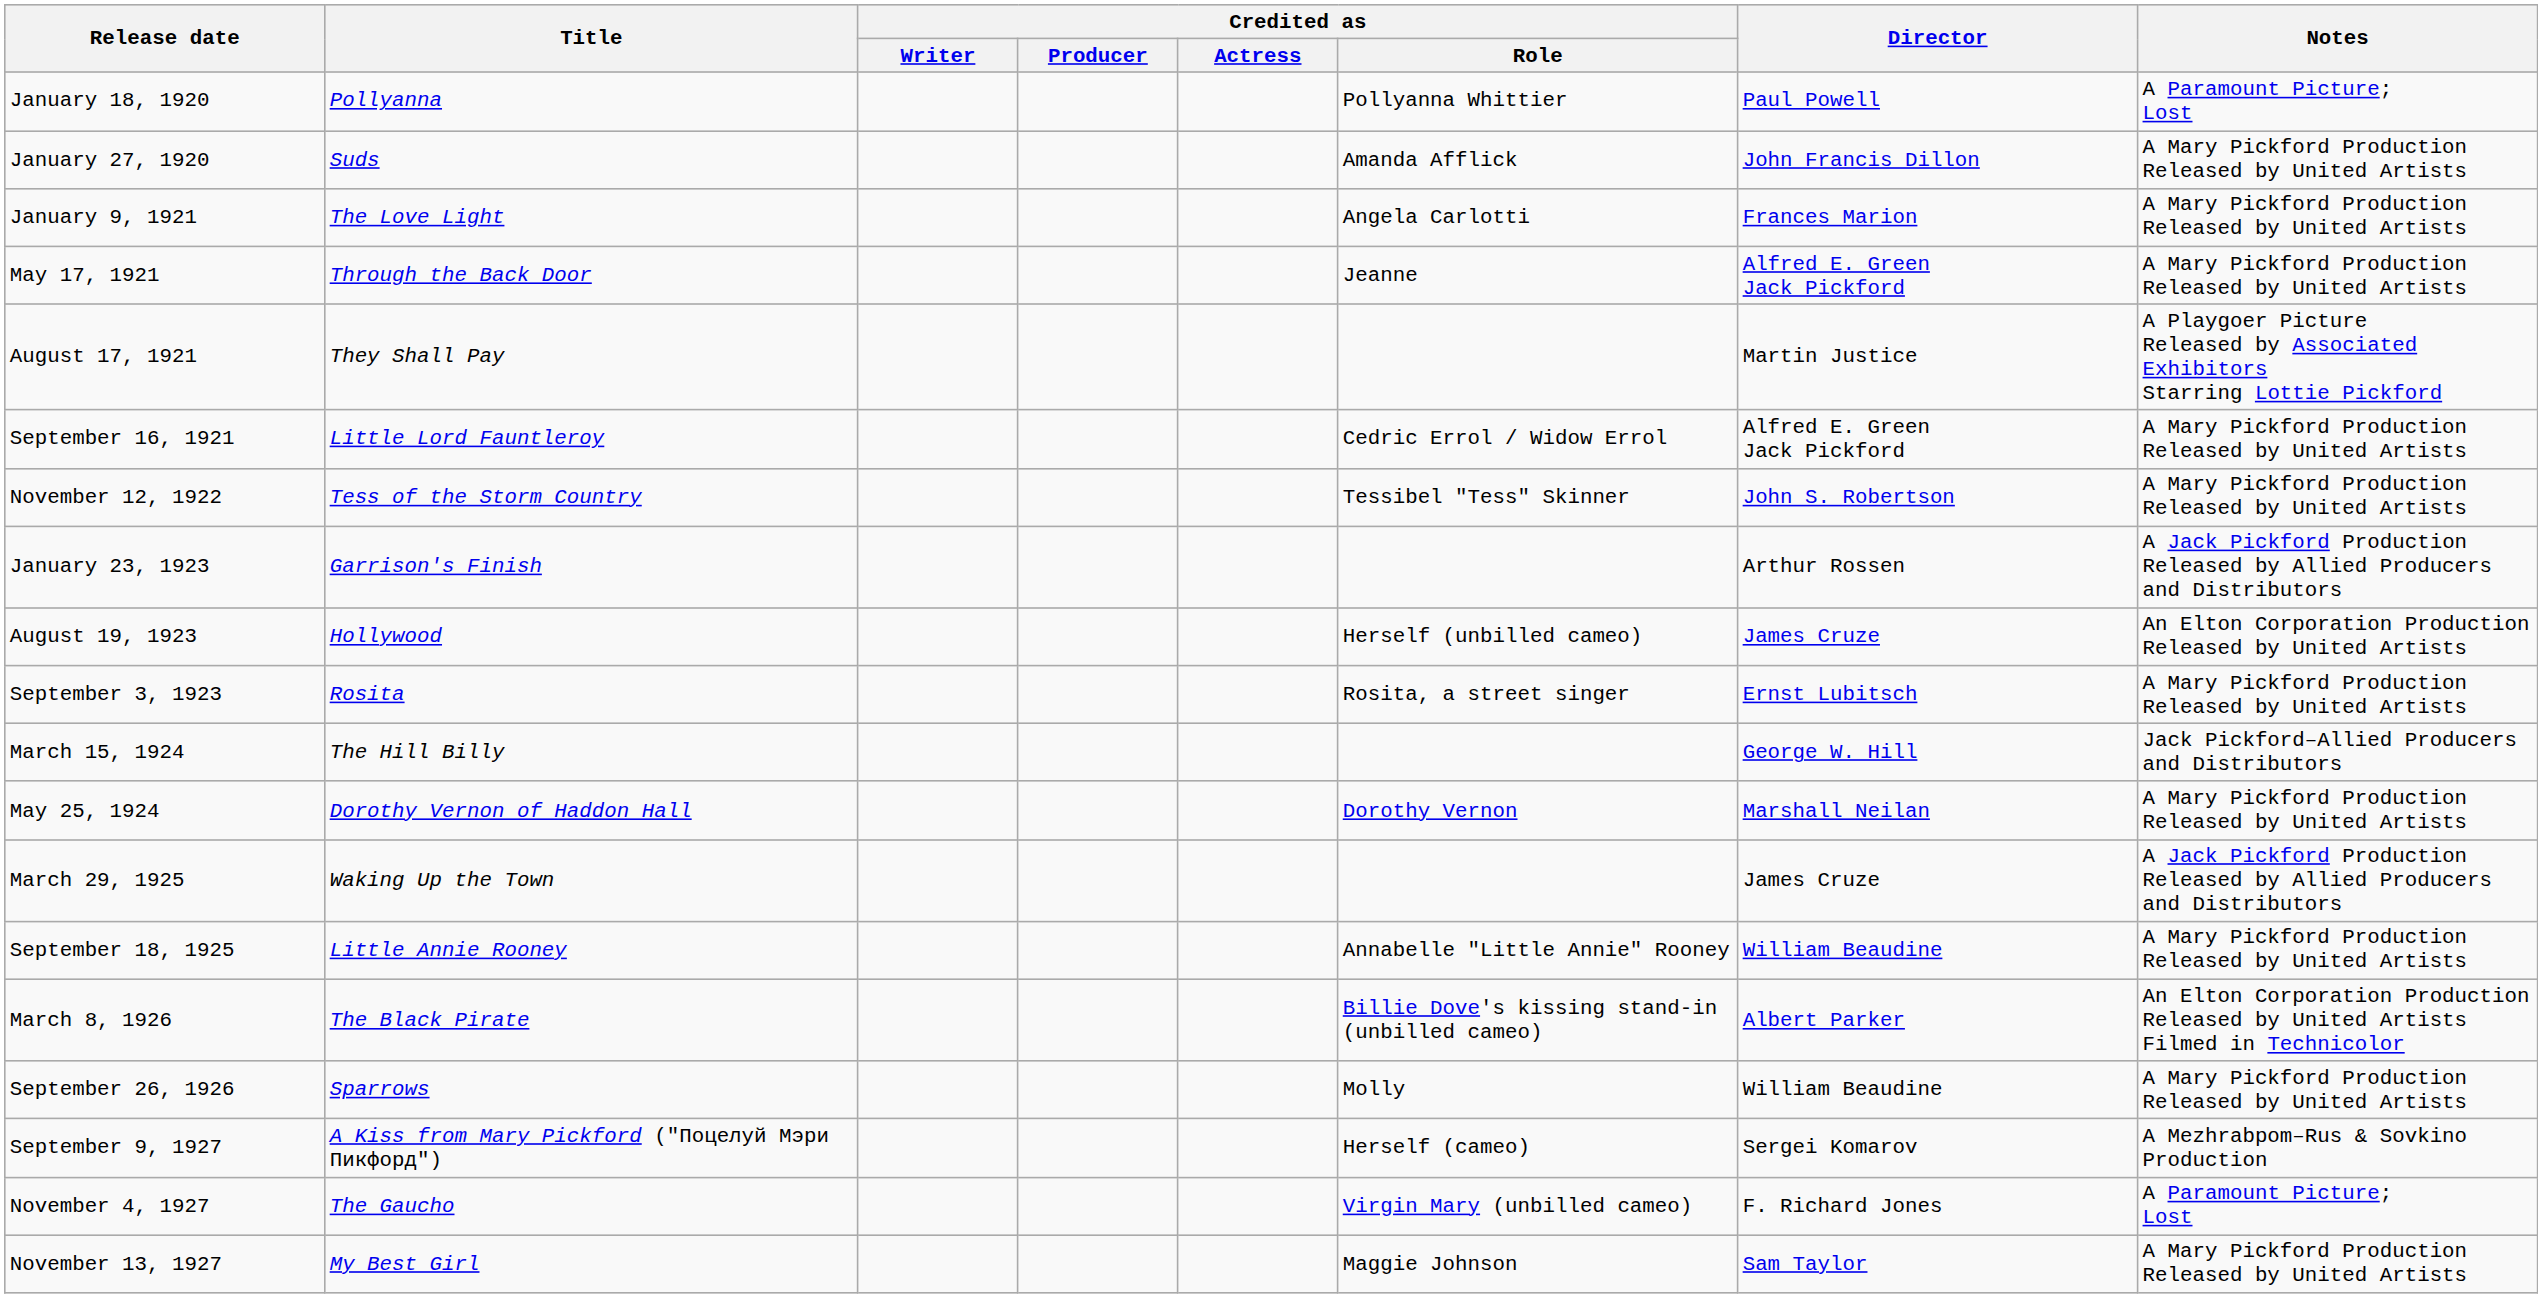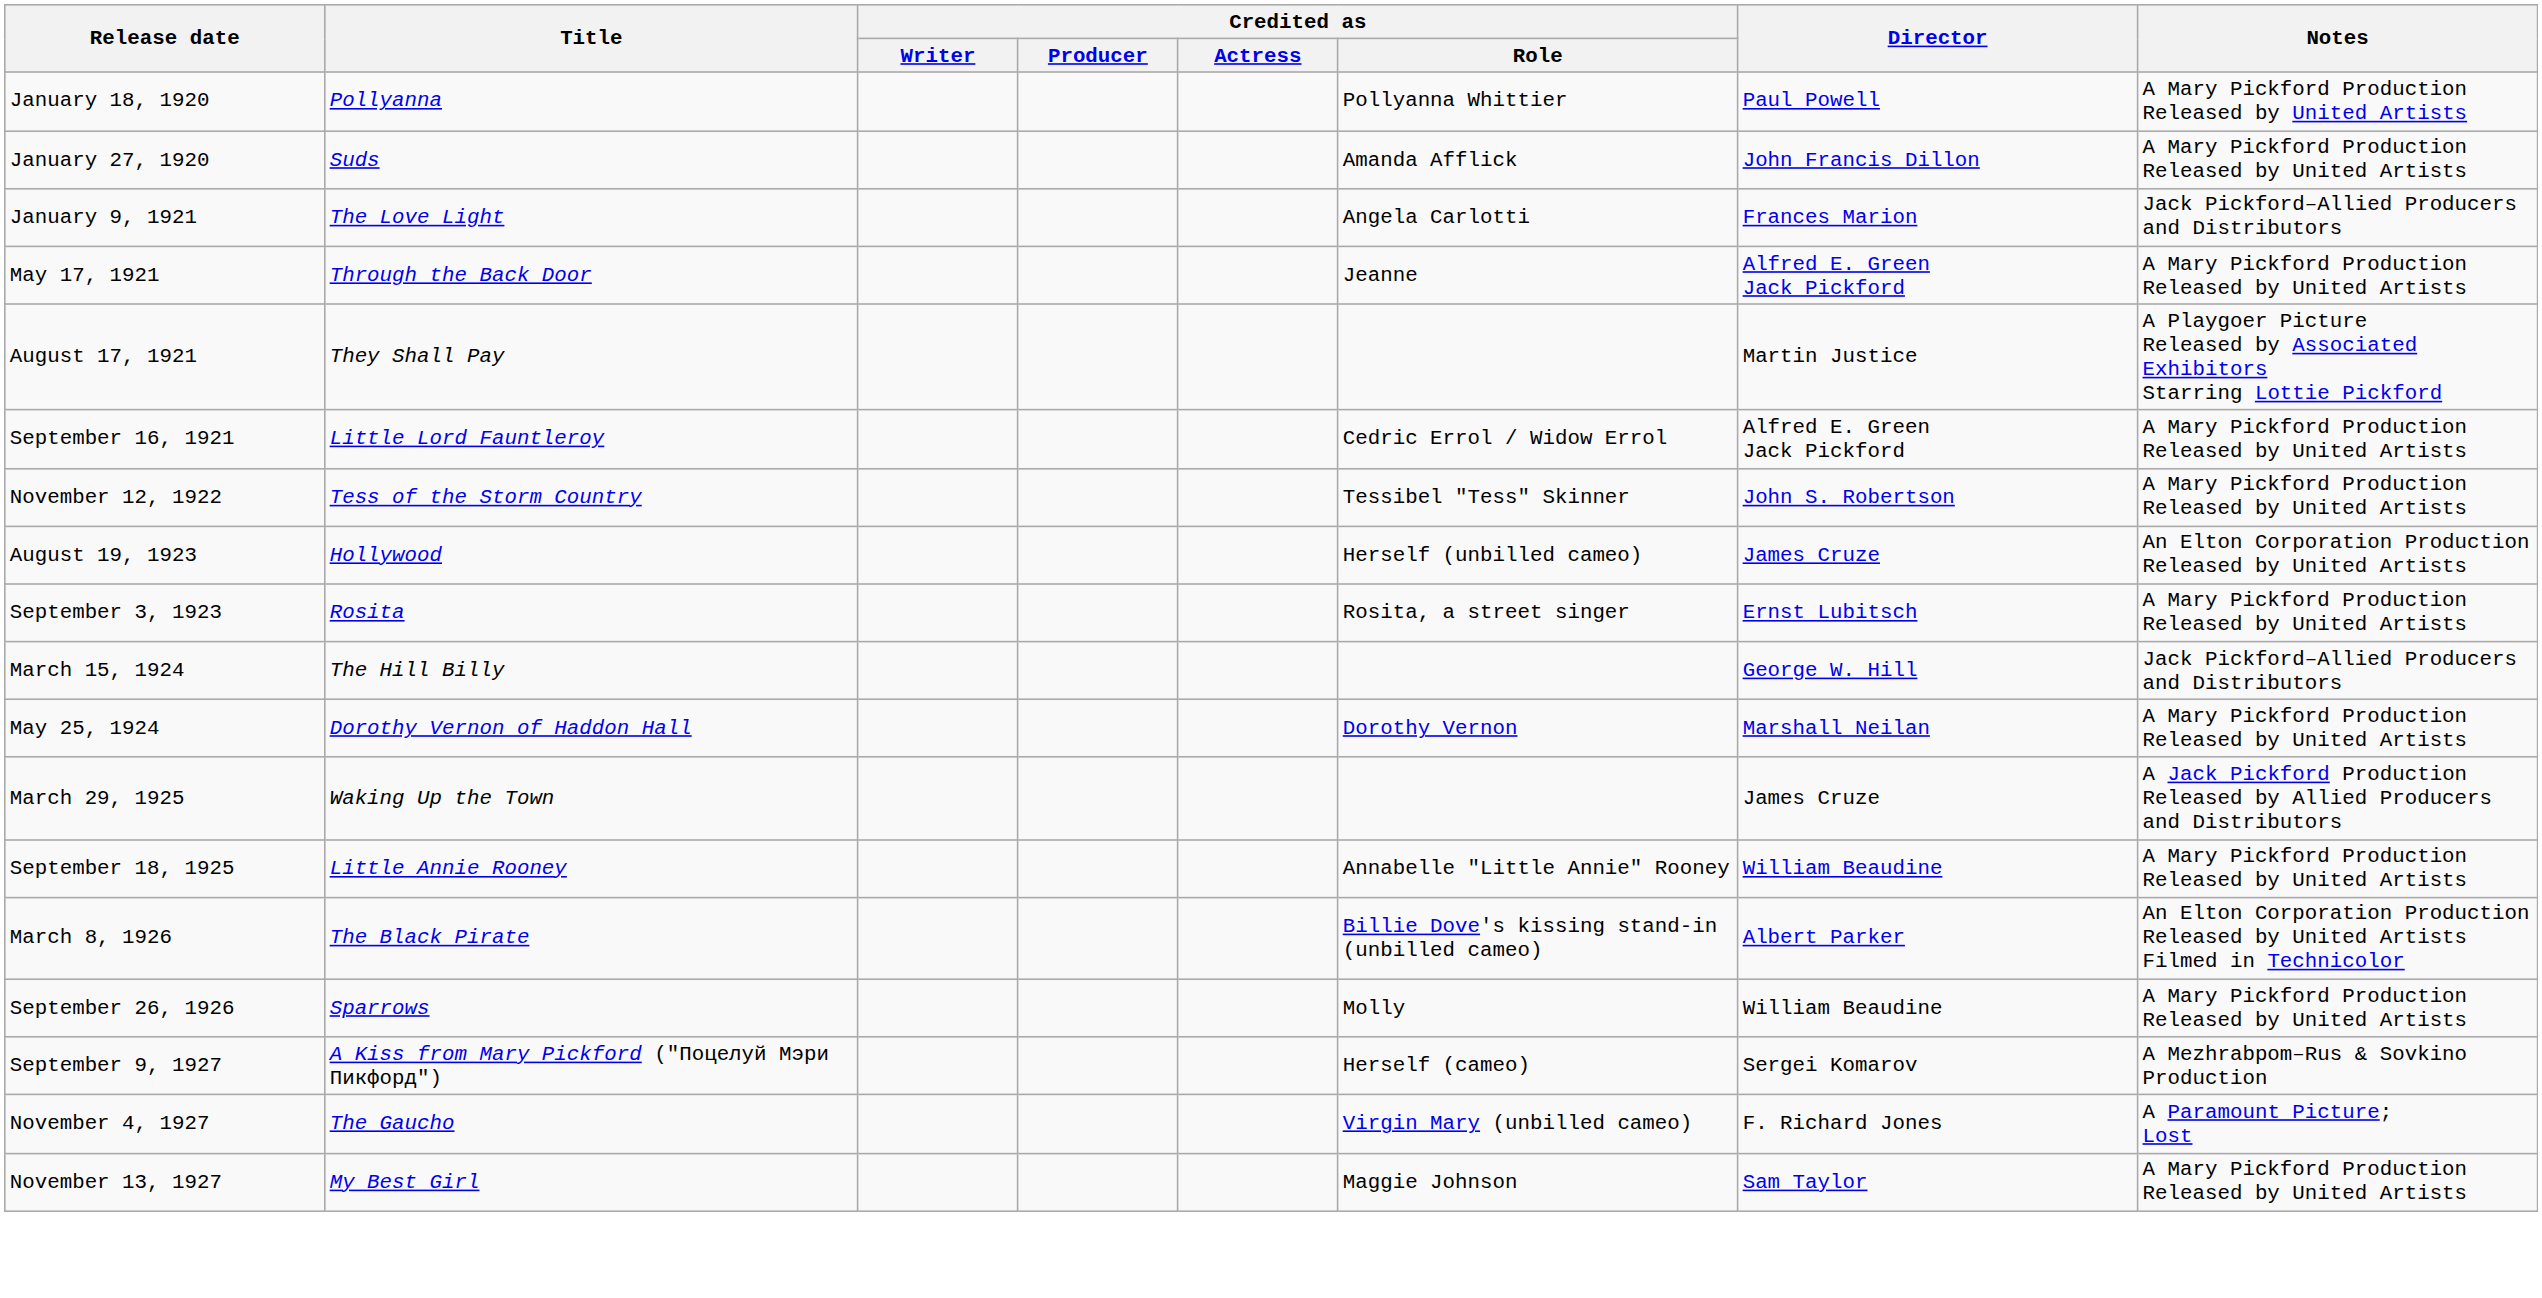January 18, 1920 | Notes: A Paramount Picture; Lost -> A Mary Pickford Production Released by United Artists
January 9, 1921 | Notes: A Mary Pickford Production Released by United Artists -> Jack Pickford–Allied Producers and Distributors
- row: January 23, 1923 | Garrison's Finish | Arthur Rossen | A Jack Pickford Production Released by Allied Producers and Distributors
